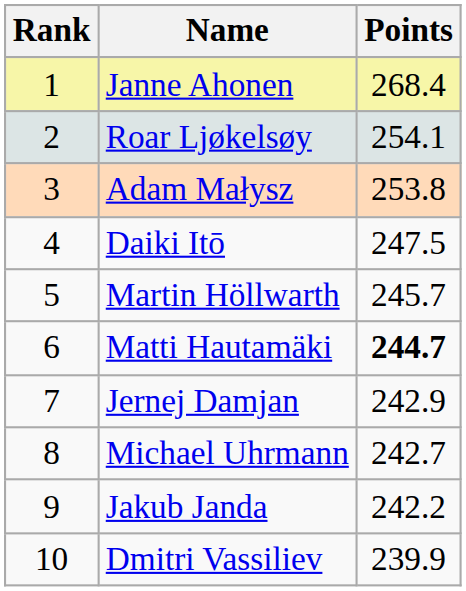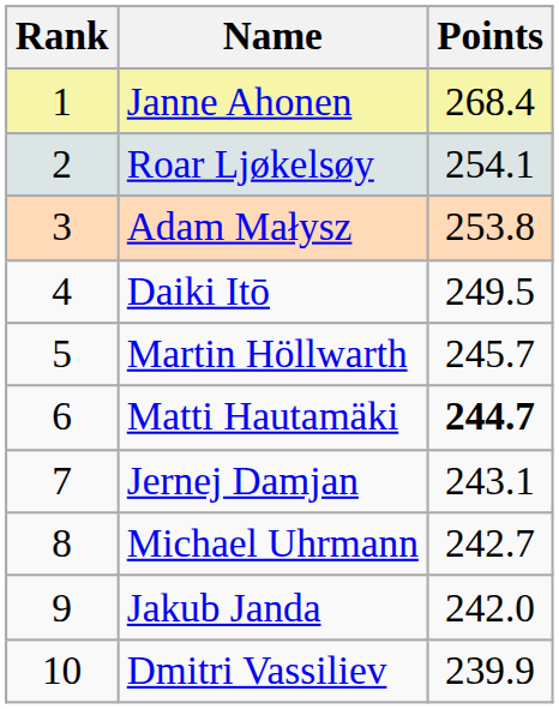Daiki Itō | Points: 247.5 -> 249.5
Jernej Damjan | Points: 242.9 -> 243.1
Jakub Janda | Points: 242.2 -> 242.0
